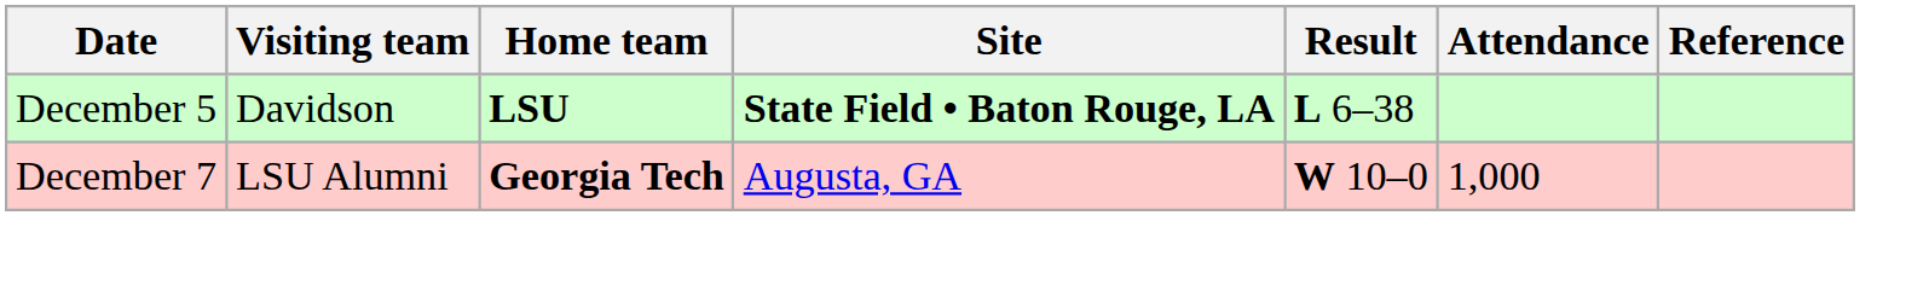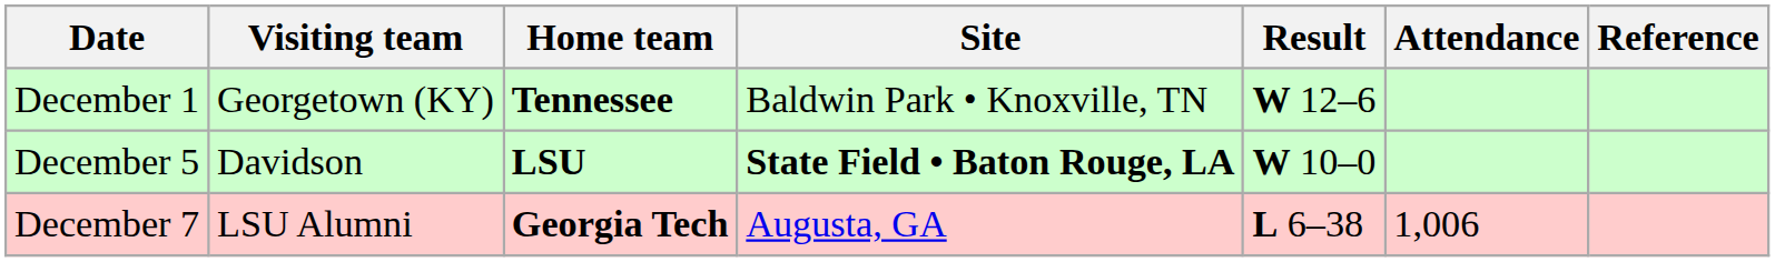+ row: December 1 | Georgetown (KY) | Tennessee | Baldwin Park • Knoxville, TN | W 12–6
December 5 | Result: L 6–38 -> W 10–0
December 7 | Result: W 10–0 -> L 6–38
December 7 | Attendance: 1,000 -> 1,006
